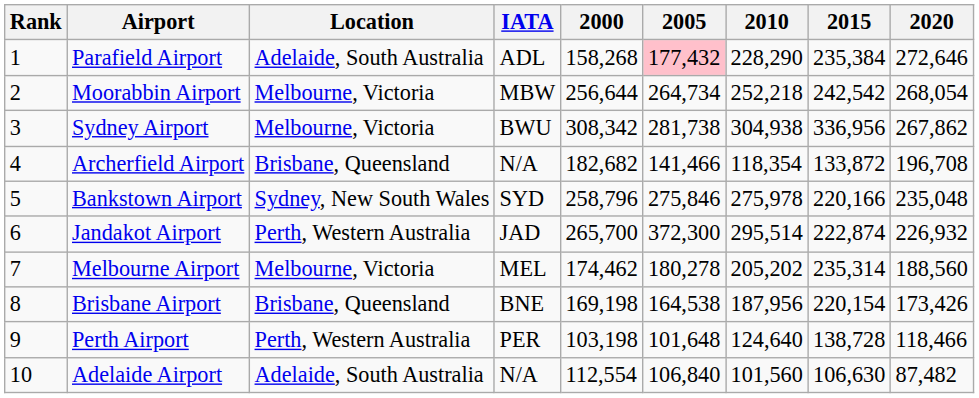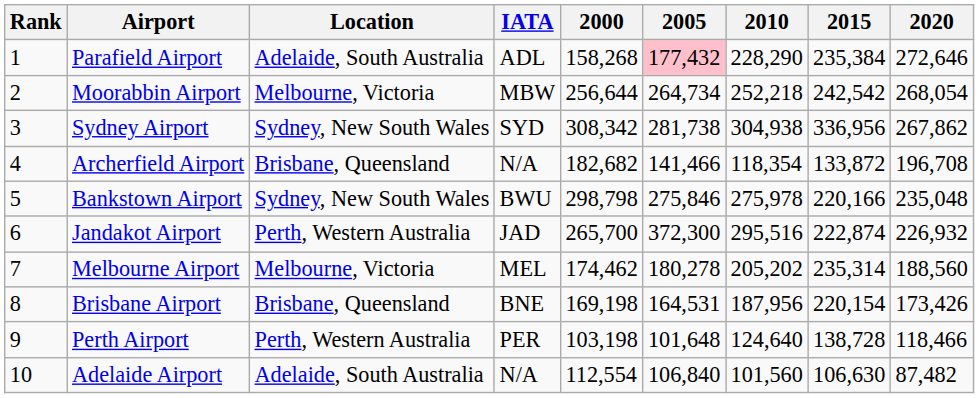Sydney Airport | Location: Melbourne, Victoria -> Sydney, New South Wales
Sydney Airport | IATA: BWU -> SYD
Bankstown Airport | IATA: SYD -> BWU
Bankstown Airport | 2000: 258,796 -> 298,798
Jandakot Airport | 2010: 295,514 -> 295,516
Brisbane Airport | 2005: 164,538 -> 164,531
